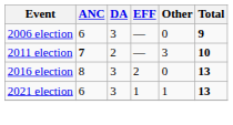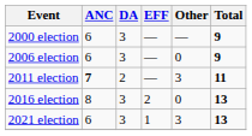+ row: 2000 election | 6 | 3 | — | — | 9
2011 election | Total: 10 -> 11
2021 election | Other: 1 -> 3
